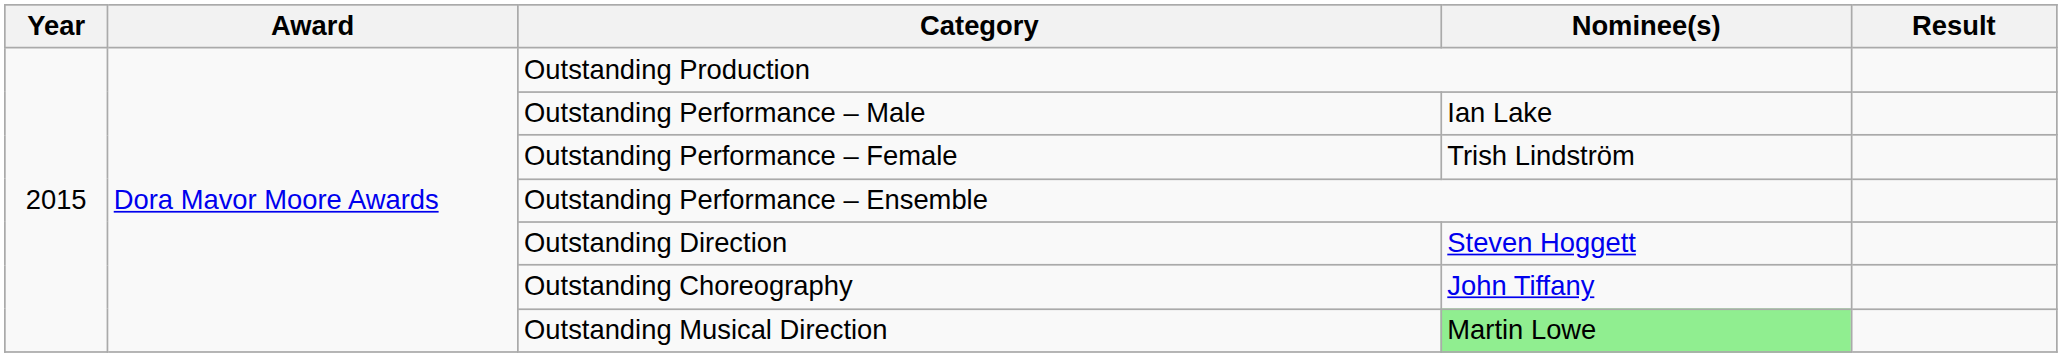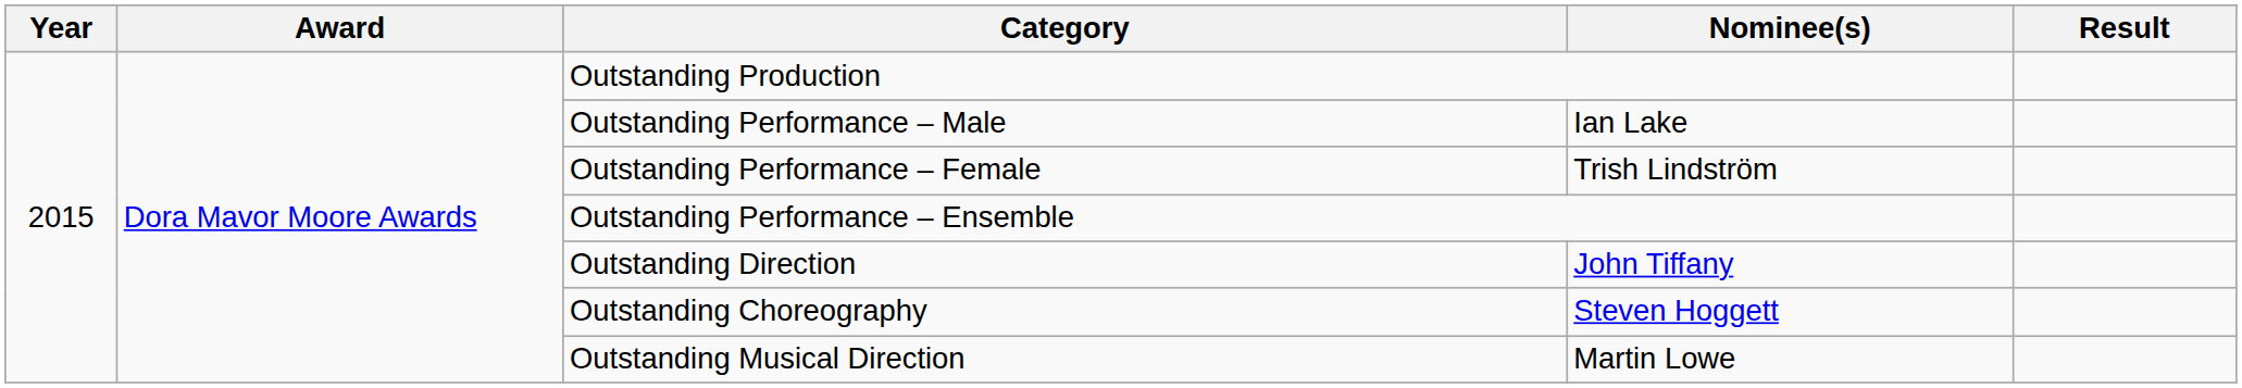Outstanding Direction | Nominee(s): Steven Hoggett -> John Tiffany
Outstanding Choreography | Nominee(s): John Tiffany -> Steven Hoggett
Outstanding Musical Direction | Nominee(s): lightgreen background -> no background
